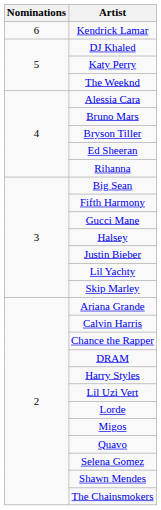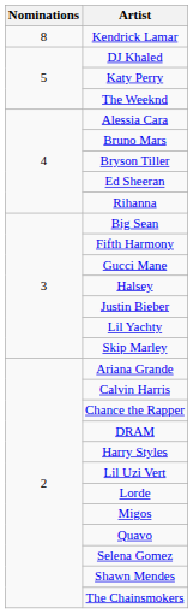Kendrick Lamar | Nominations: 6 -> 8
